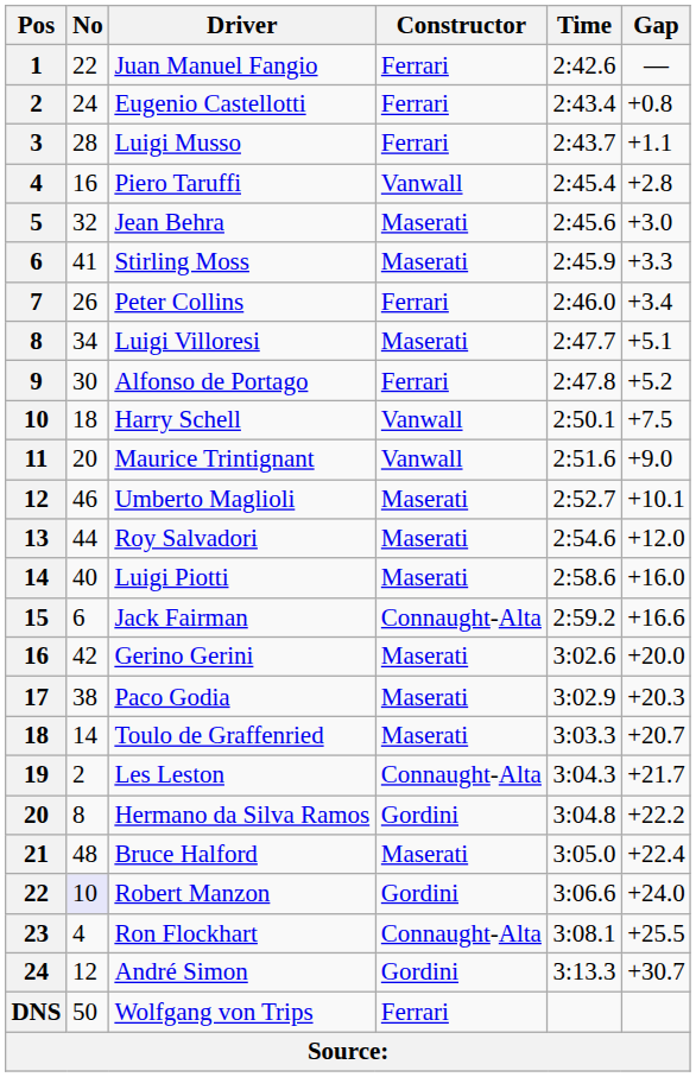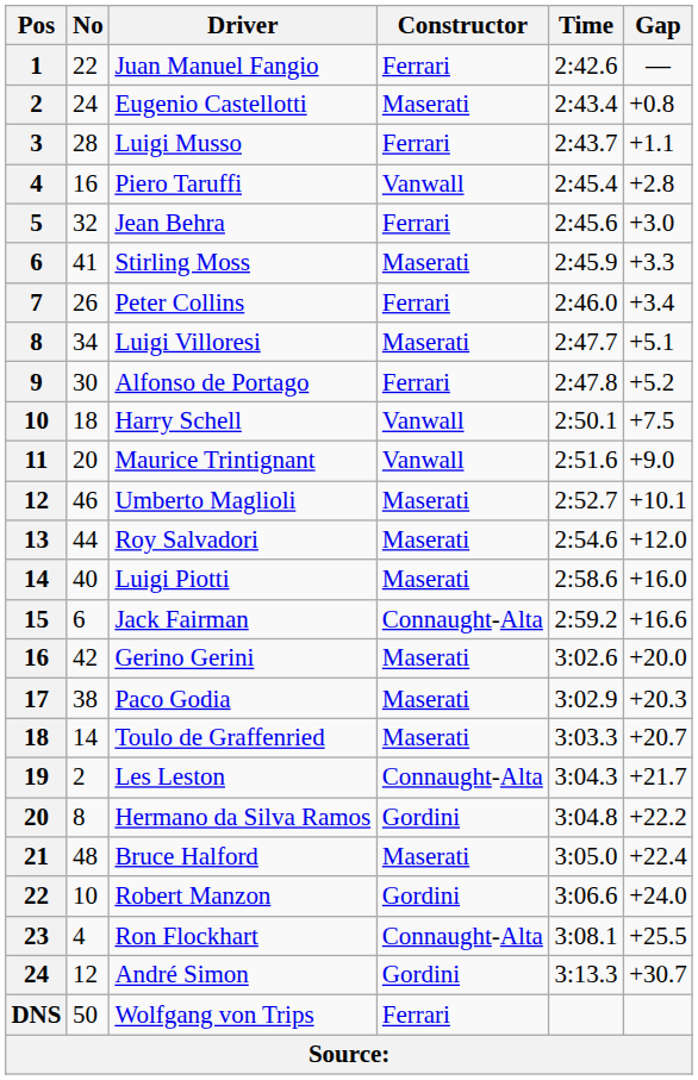Eugenio Castellotti | Constructor: Ferrari -> Maserati
Jean Behra | Constructor: Maserati -> Ferrari
Robert Manzon | No: lavender background -> no background
